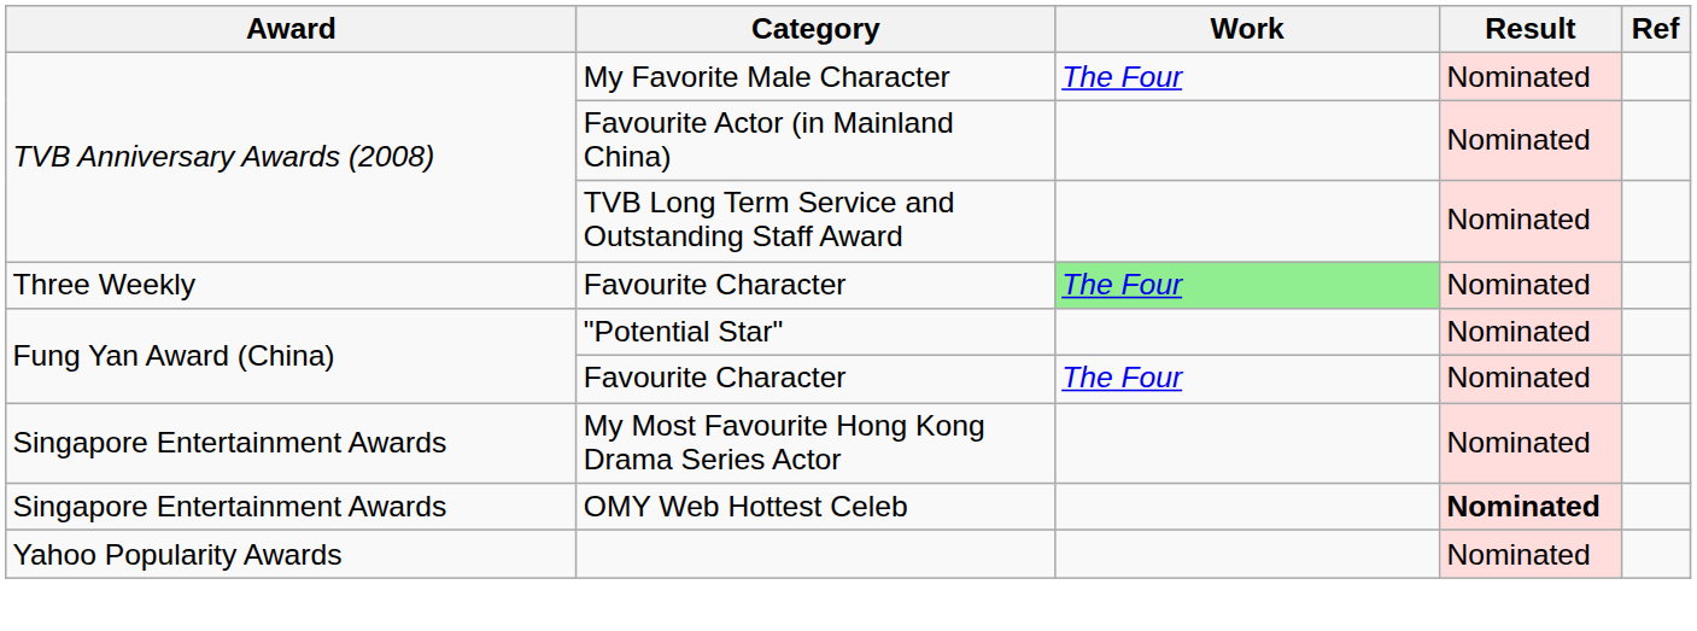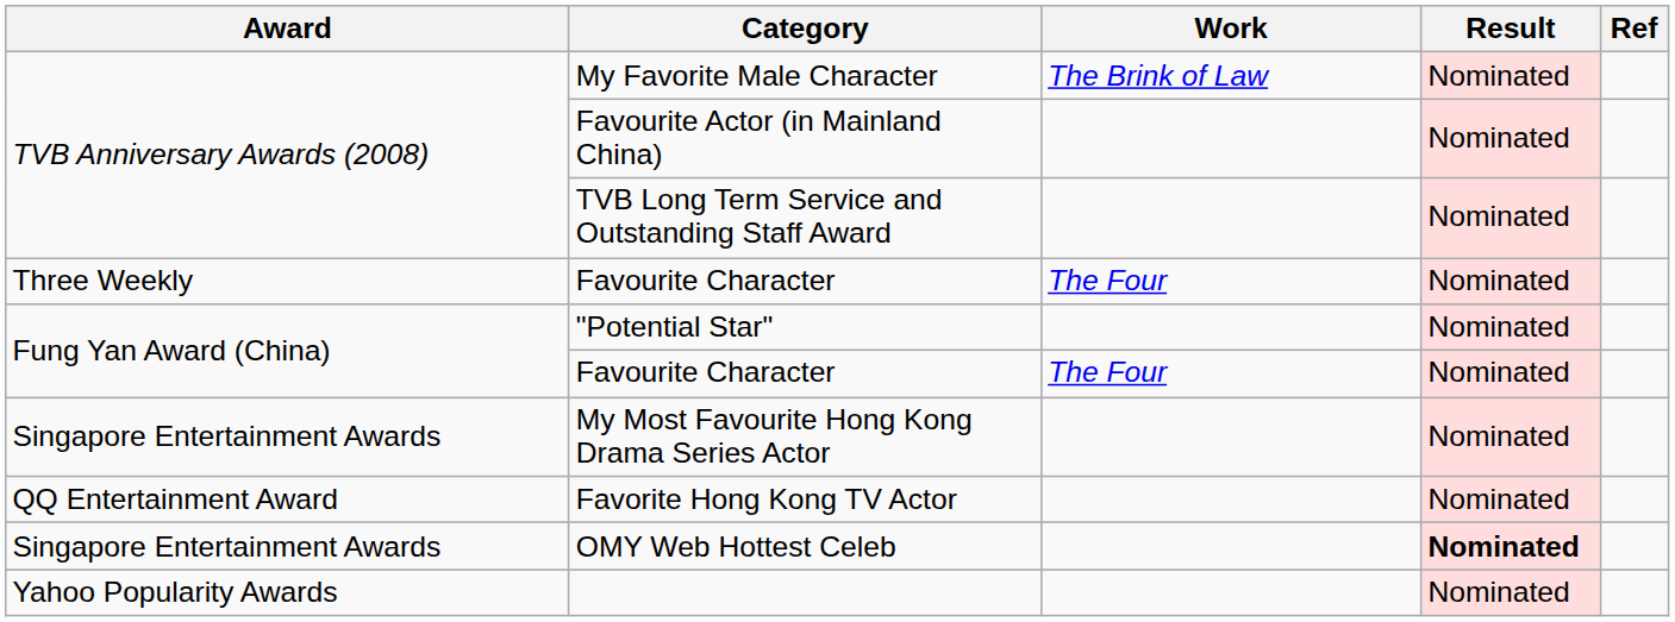My Favorite Male Character | Work: The Four -> The Brink of Law
Three Weekly / Favourite Character | Work: lightgreen background -> no background
+ row: QQ Entertainment Award | Favorite Hong Kong TV Actor | Nominated
